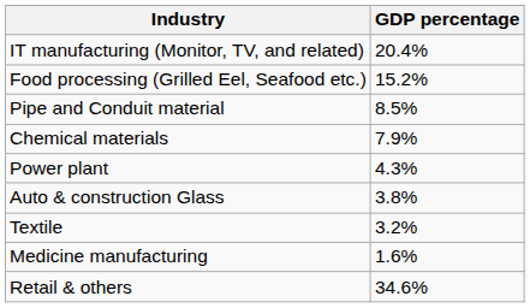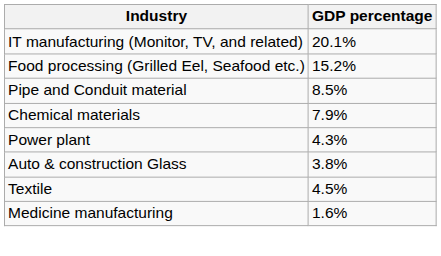IT manufacturing (Monitor, TV, and related) | GDP percentage: 20.4% -> 20.1%
Textile | GDP percentage: 3.2% -> 4.5%
- row: Retail & others | 34.6%
